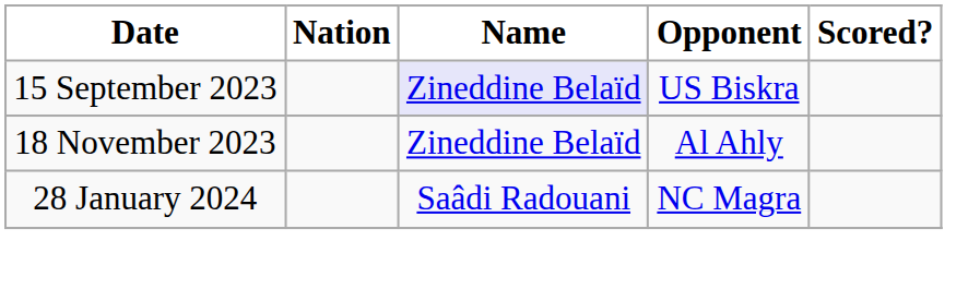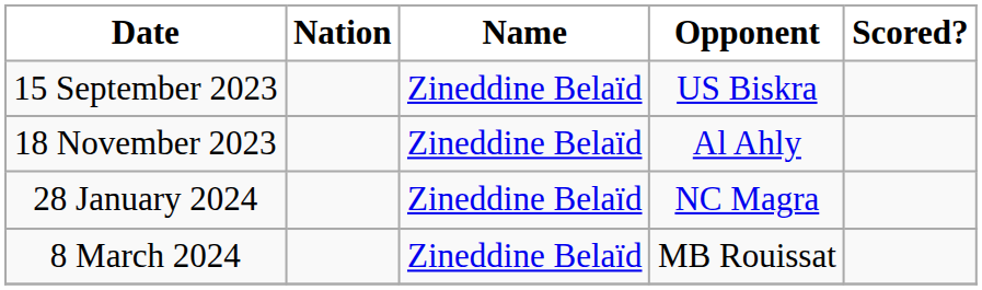15 September 2023 | Name: lavender background -> no background
28 January 2024 | Name: Saâdi Radouani -> Zineddine Belaïd
+ row: 8 March 2024 | Zineddine Belaïd | MB Rouissat
